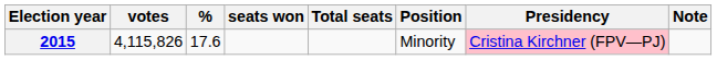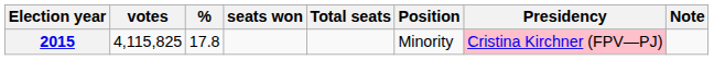2015 | votes: 4,115,826 -> 4,115,825
2015 | %: 17.6 -> 17.8
